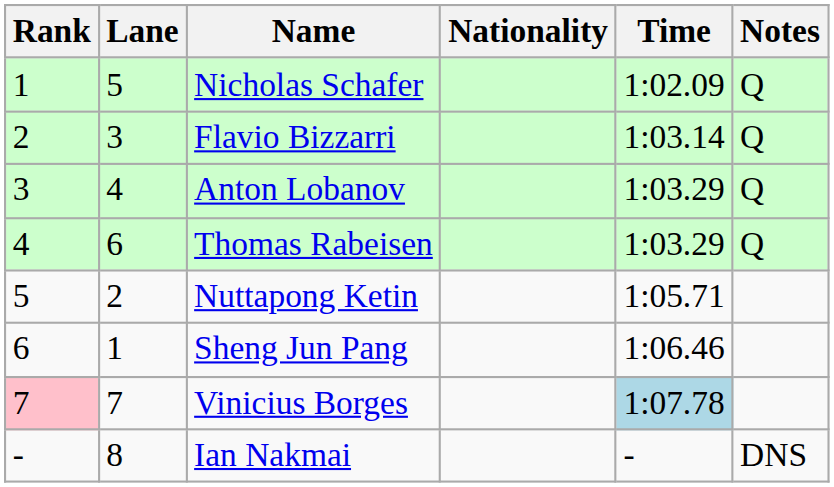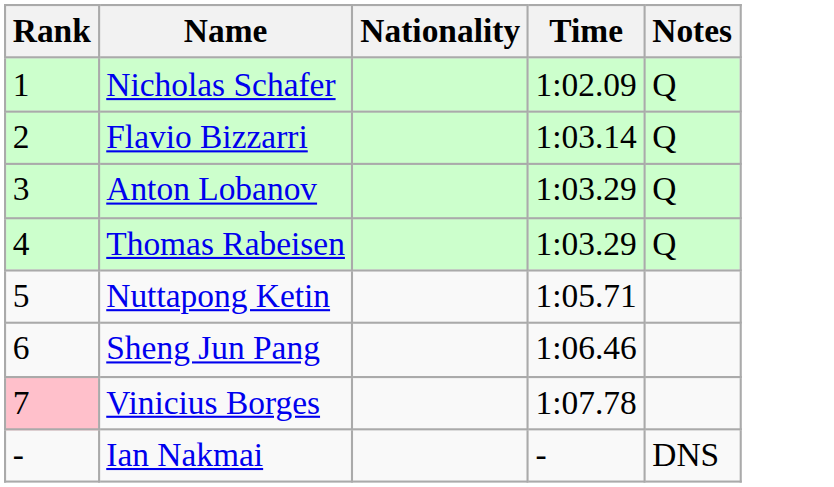- column: Lane | 5 | 3 | 4 | 6 | 2 | 1 | 7 | 8
Vinicius Borges | Time: lightblue background -> no background
